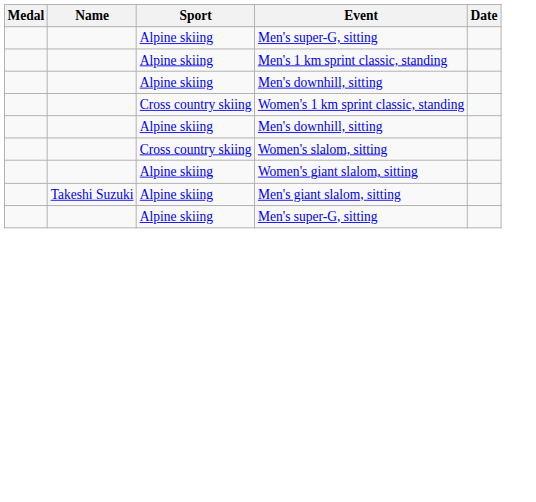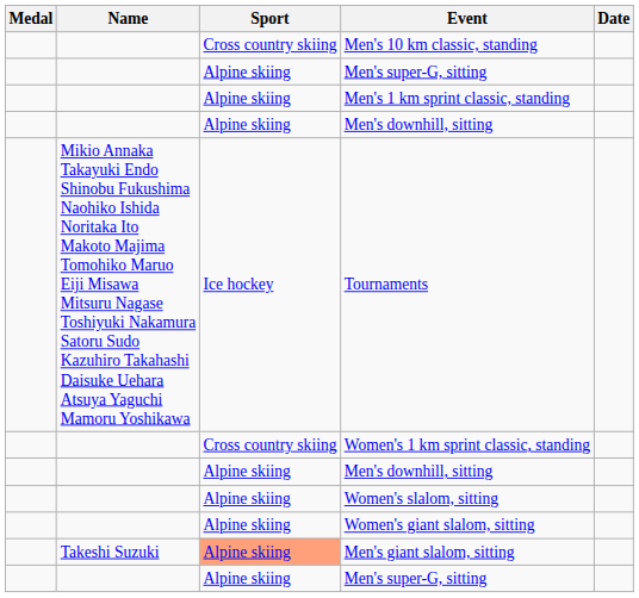+ row: Cross country skiing | Men's 10 km classic, standing
+ row: Mikio Annaka Takayuki Endo Shinobu Fukushima Naohiko Ishida Noritaka Ito Makoto Majima Tomohiko Maruo Eiji Misawa Mitsuru Nagase Toshiyuki Nakamura Satoru Sudo Kazuhiro Takahashi Daisuke Uehara Atsuya Yaguchi Mamoru Yoshikawa | Ice hockey | Tournaments
Women's slalom, sitting | Sport: Cross country skiing -> Alpine skiing
Men's giant slalom, sitting | Sport: no background -> lightsalmon background
